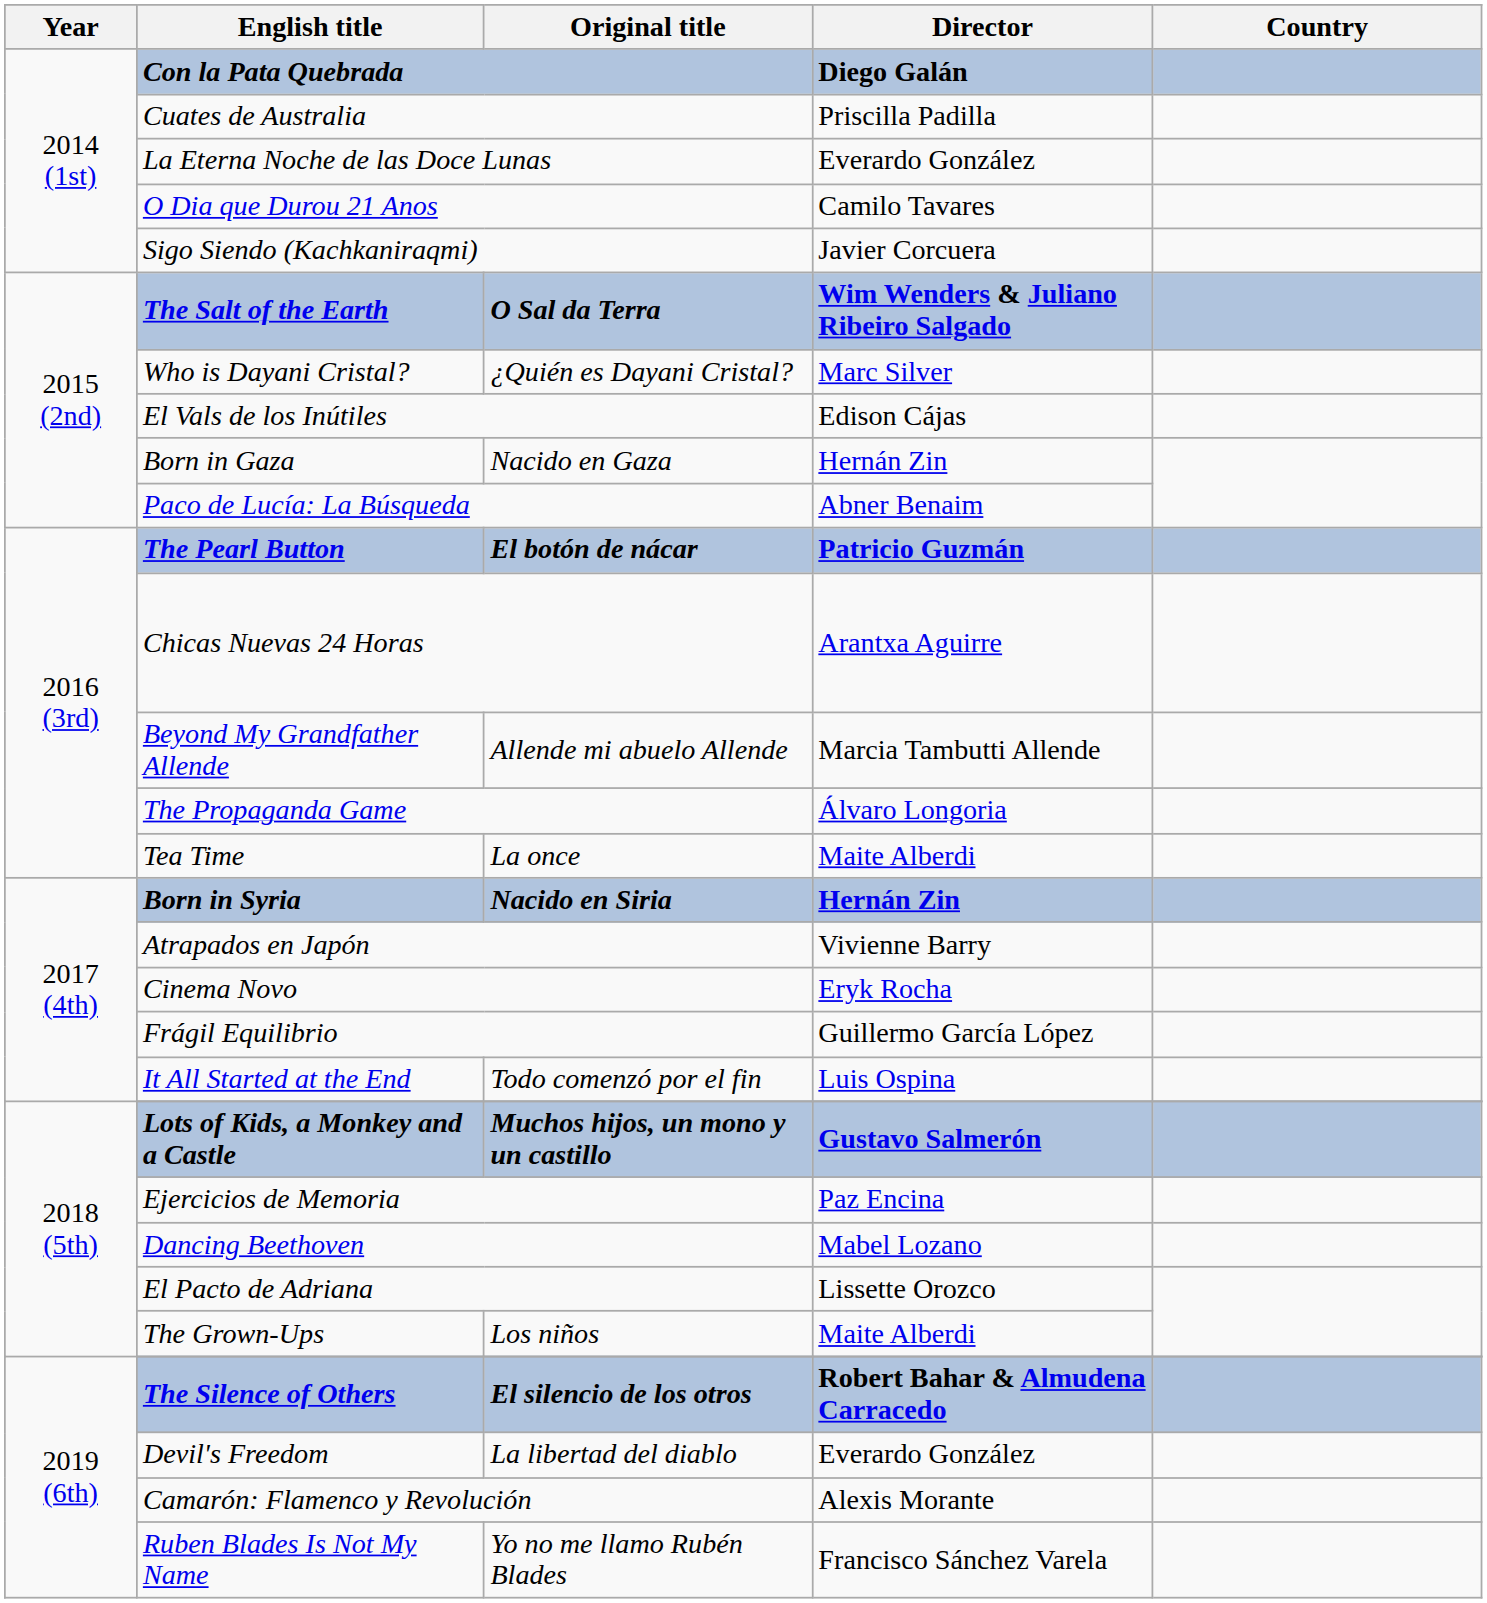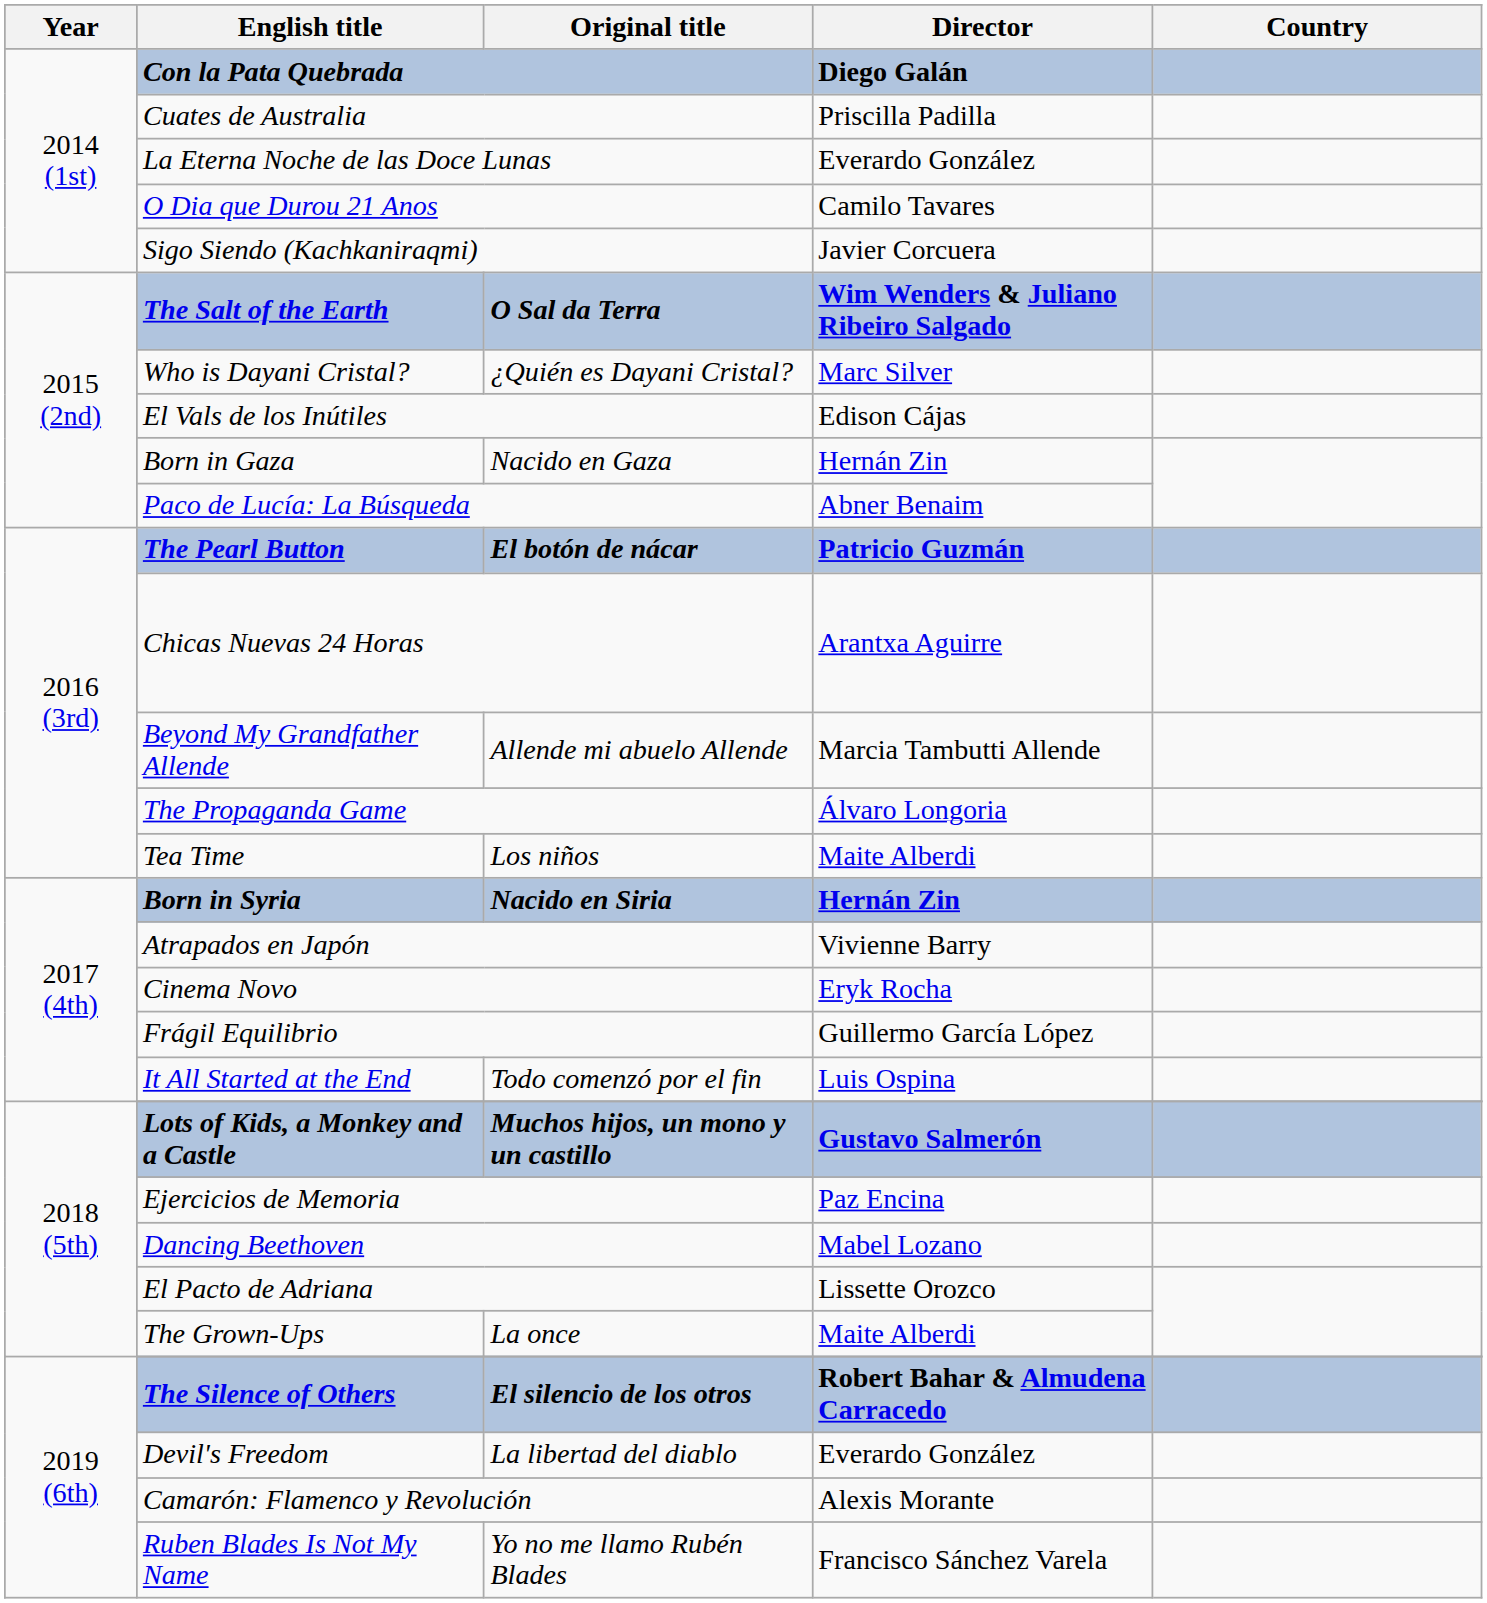Tea Time | Original title: La once -> Los niños
The Grown-Ups | Original title: Los niños -> La once
